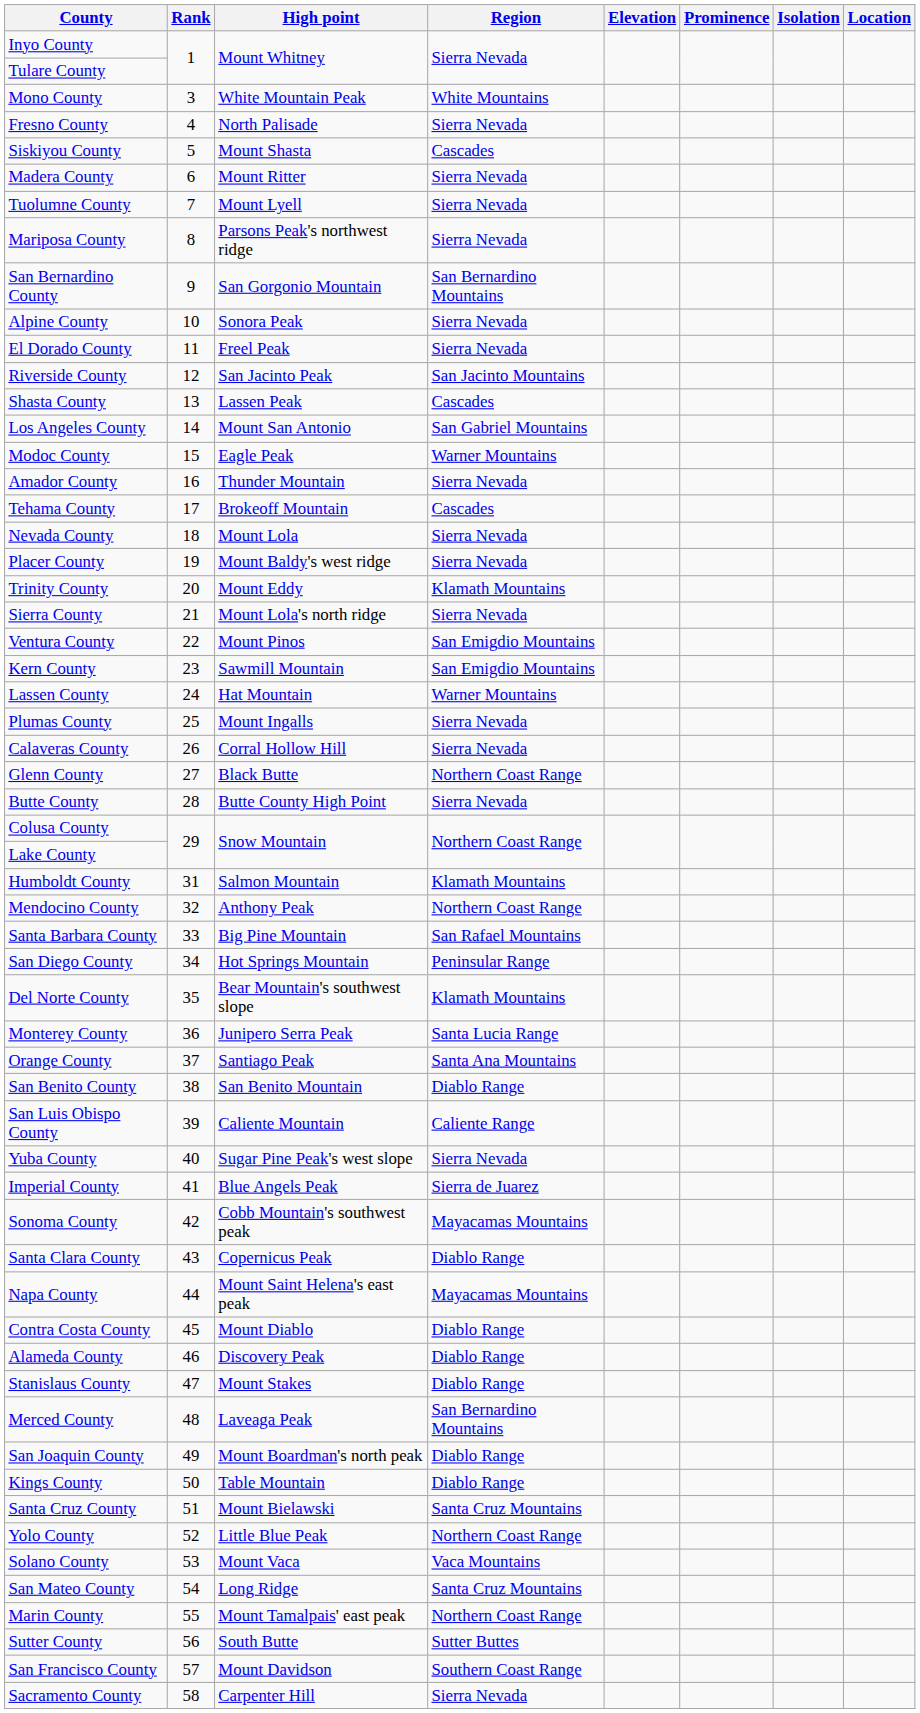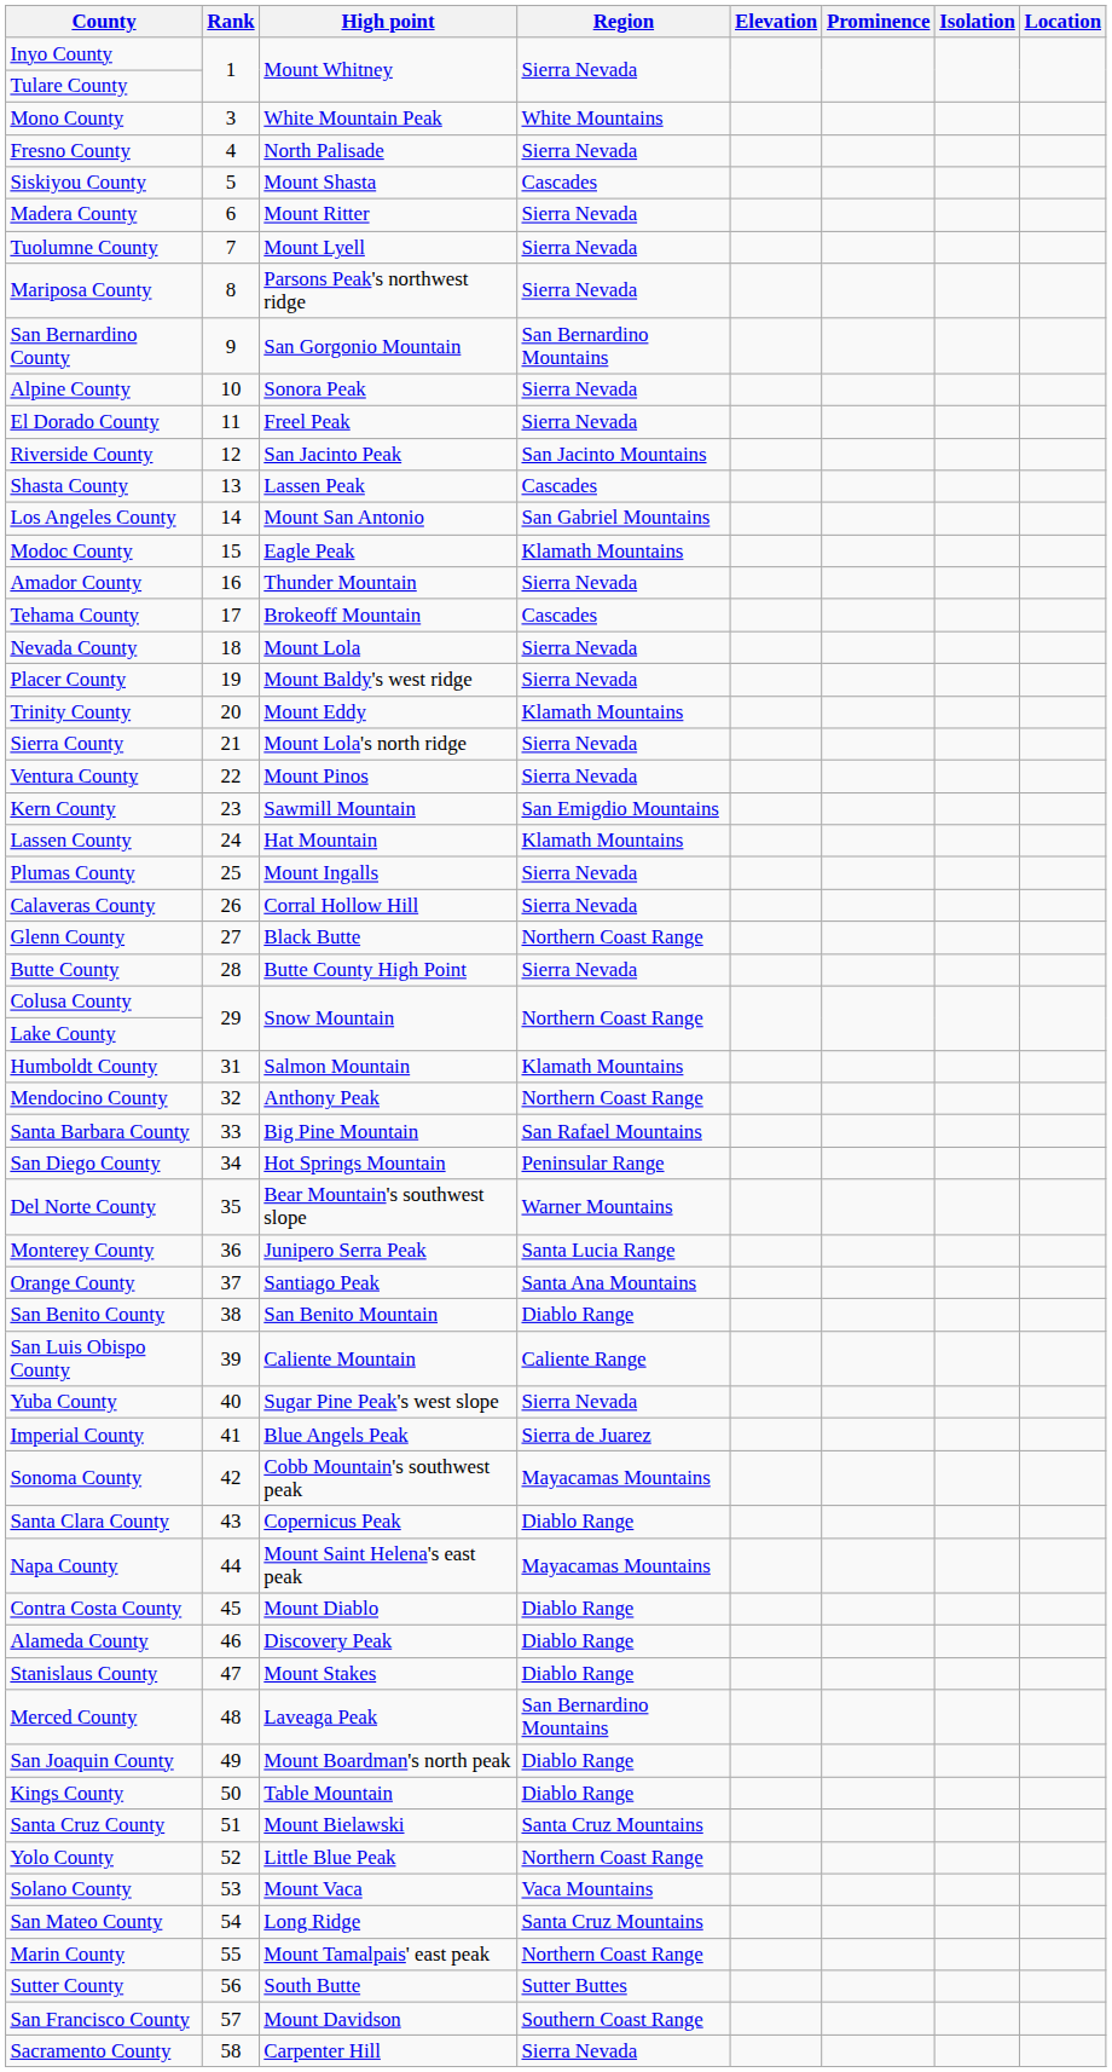Modoc County | Region: Warner Mountains -> Klamath Mountains
Ventura County | Region: San Emigdio Mountains -> Sierra Nevada
Lassen County | Region: Warner Mountains -> Klamath Mountains
Del Norte County | Region: Klamath Mountains -> Warner Mountains
